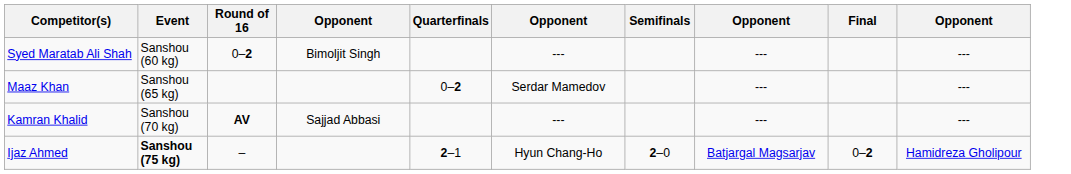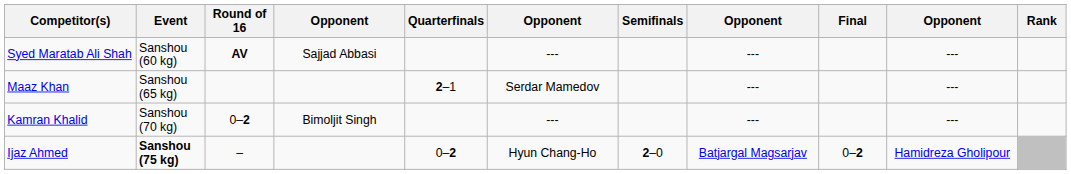+ column: Rank
Syed Maratab Ali Shah | Round of 16: 0–2 -> AV
Syed Maratab Ali Shah | column 4: Bimoljit Singh -> Sajjad Abbasi
Maaz Khan | Quarterfinals: 0–2 -> 2–1
Kamran Khalid | Round of 16: AV -> 0–2
Kamran Khalid | column 4: Sajjad Abbasi -> Bimoljit Singh
Ijaz Ahmed | Quarterfinals: 2–1 -> 0–2
